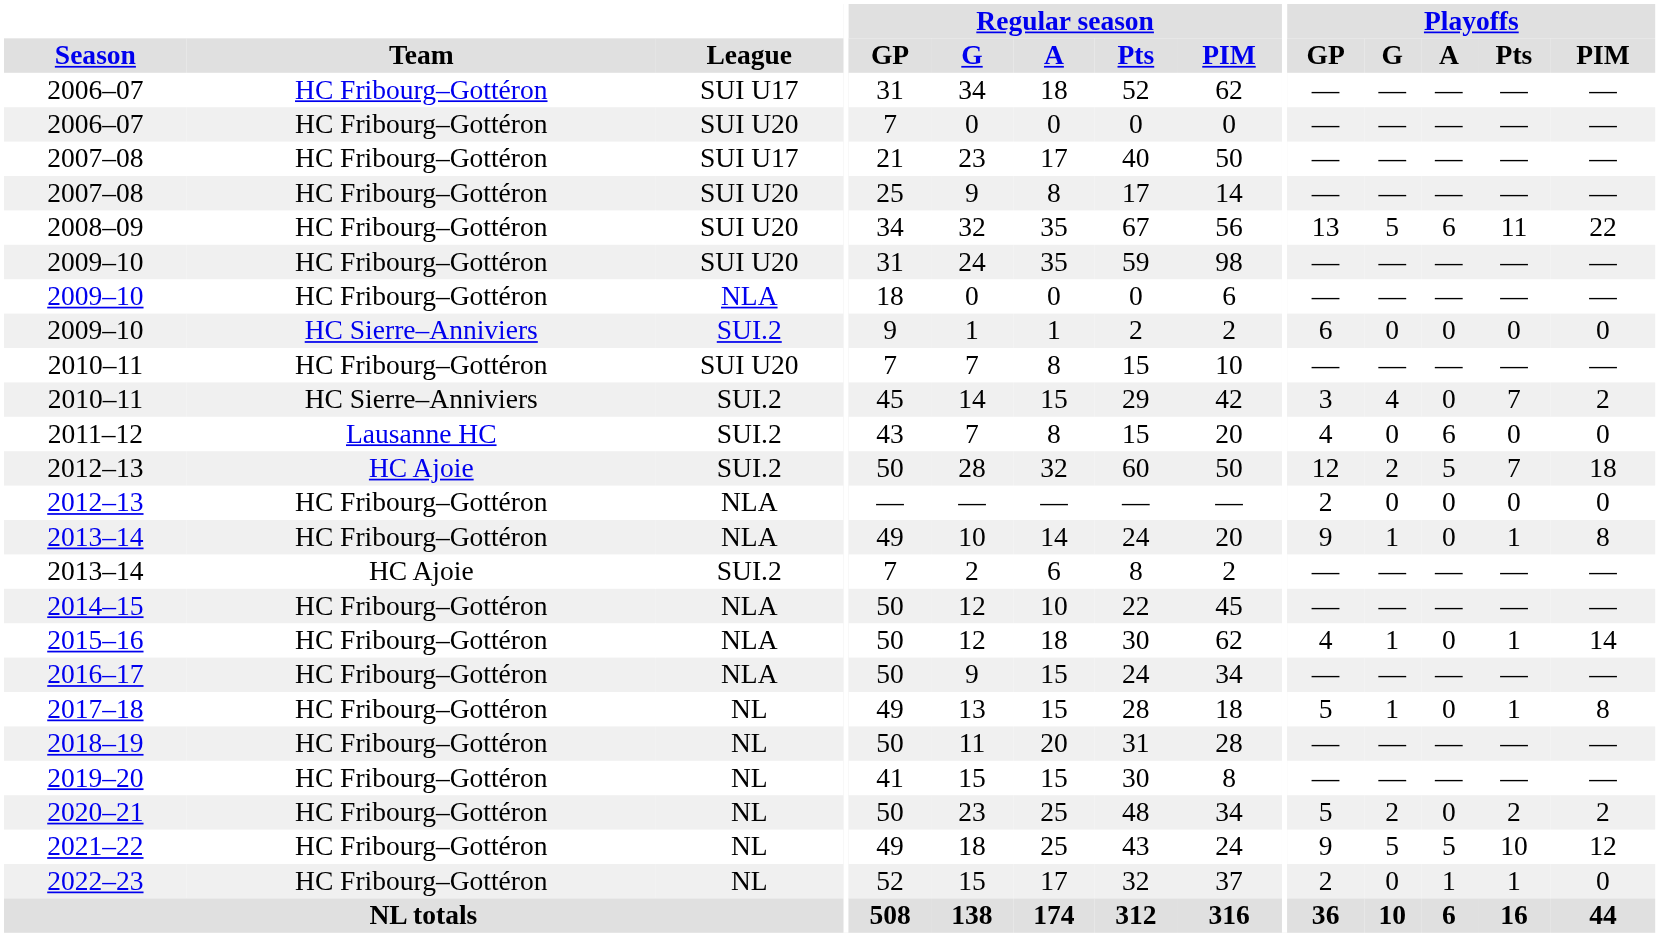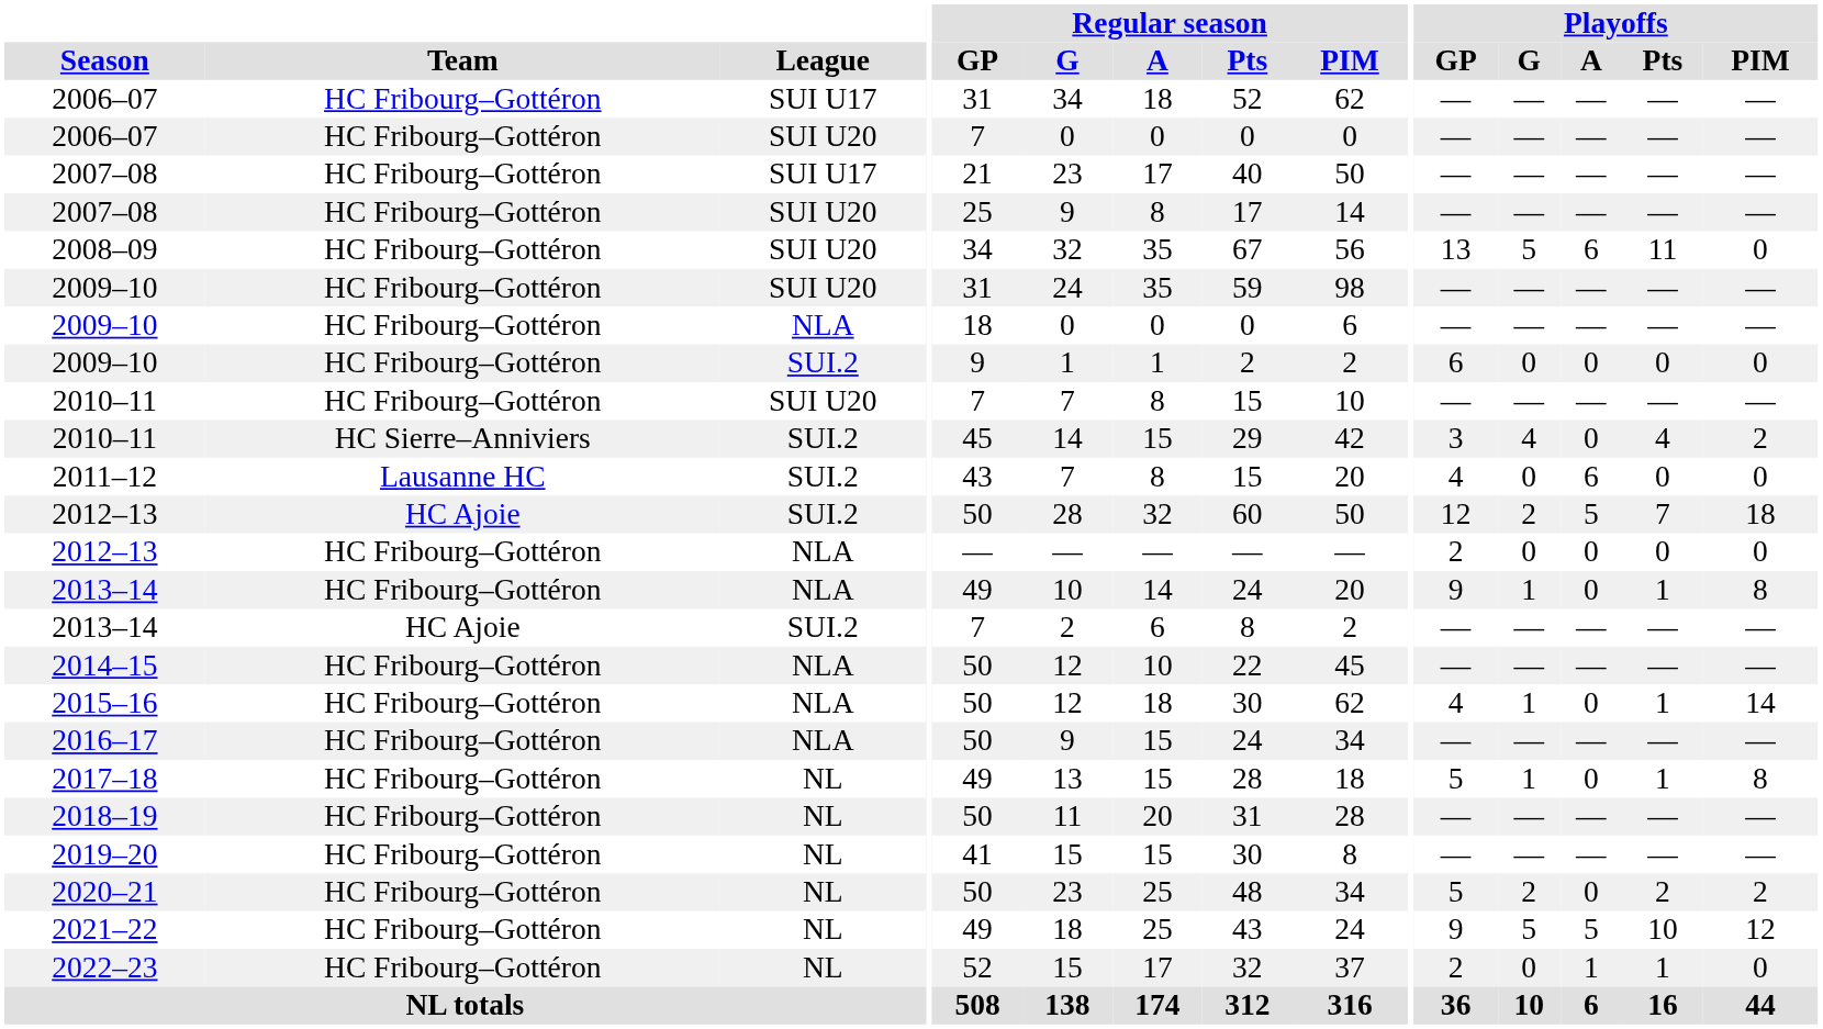2008–09 | Playoffs / PIM: 22 -> 0
2009–10 / SUI.2 | Team: HC Sierre–Anniviers -> HC Fribourg–Gottéron
2010–11 / SUI.2 | Playoffs / Pts: 7 -> 4
